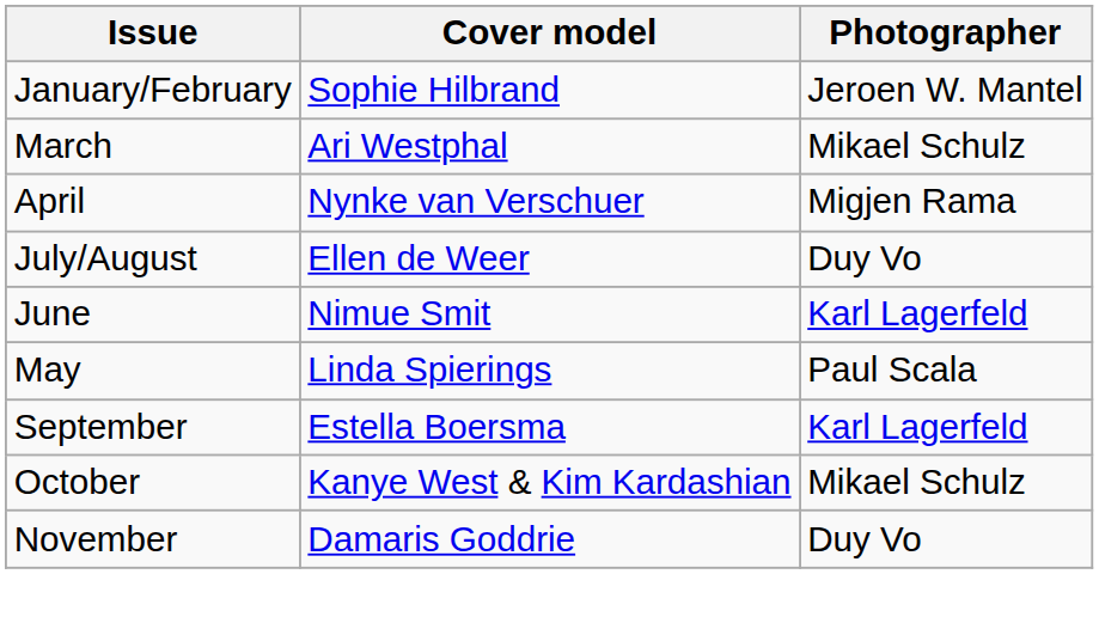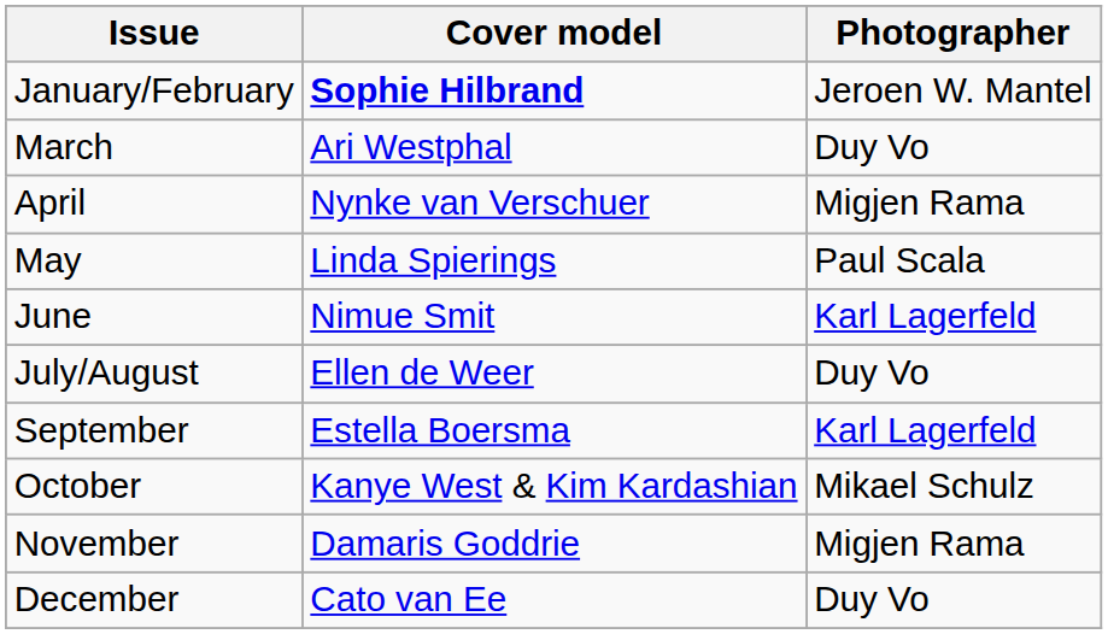January/February | Cover model: normal -> bold
March | Photographer: Mikael Schulz -> Duy Vo
rows swapped: May <-> July/August
November | Photographer: Duy Vo -> Migjen Rama
+ row: December | Cato van Ee | Duy Vo
